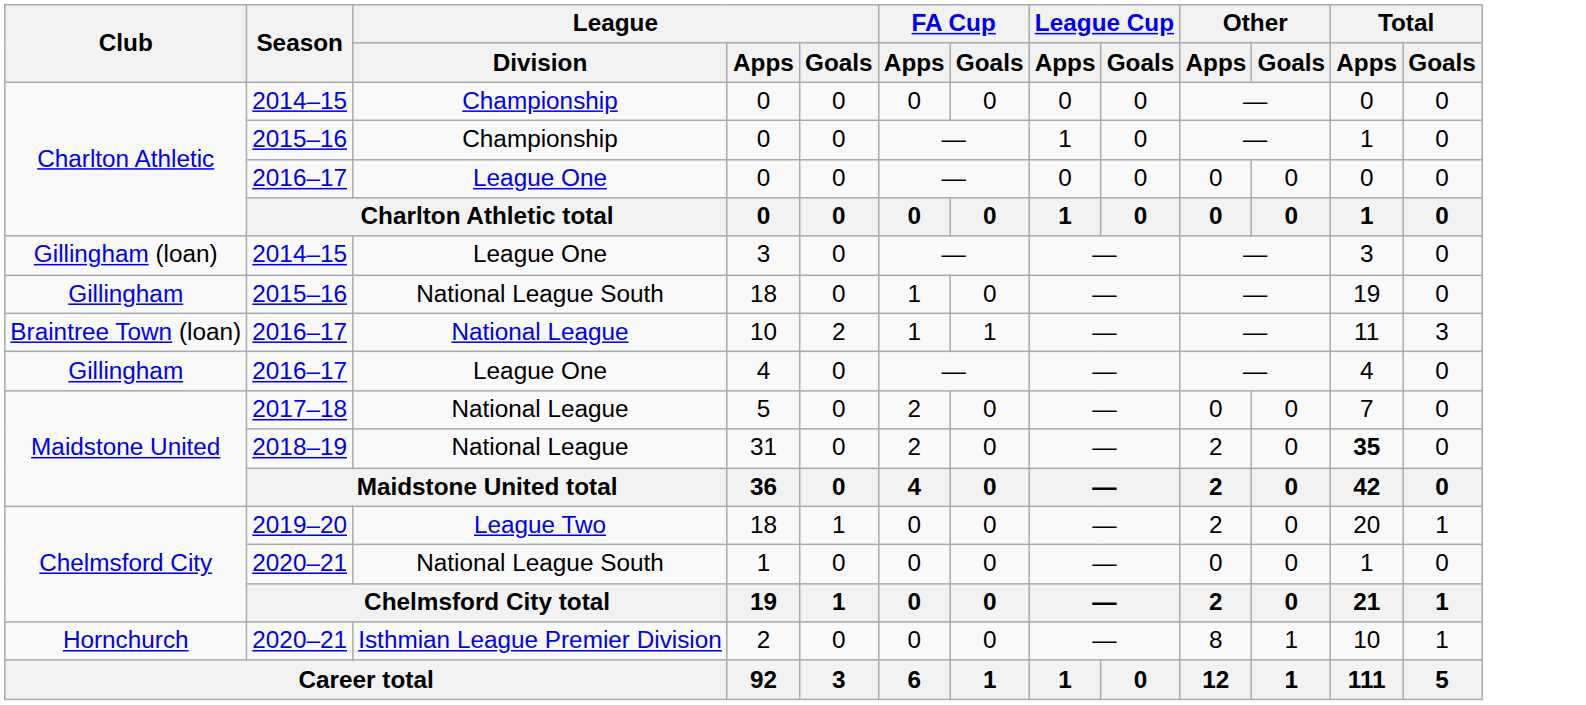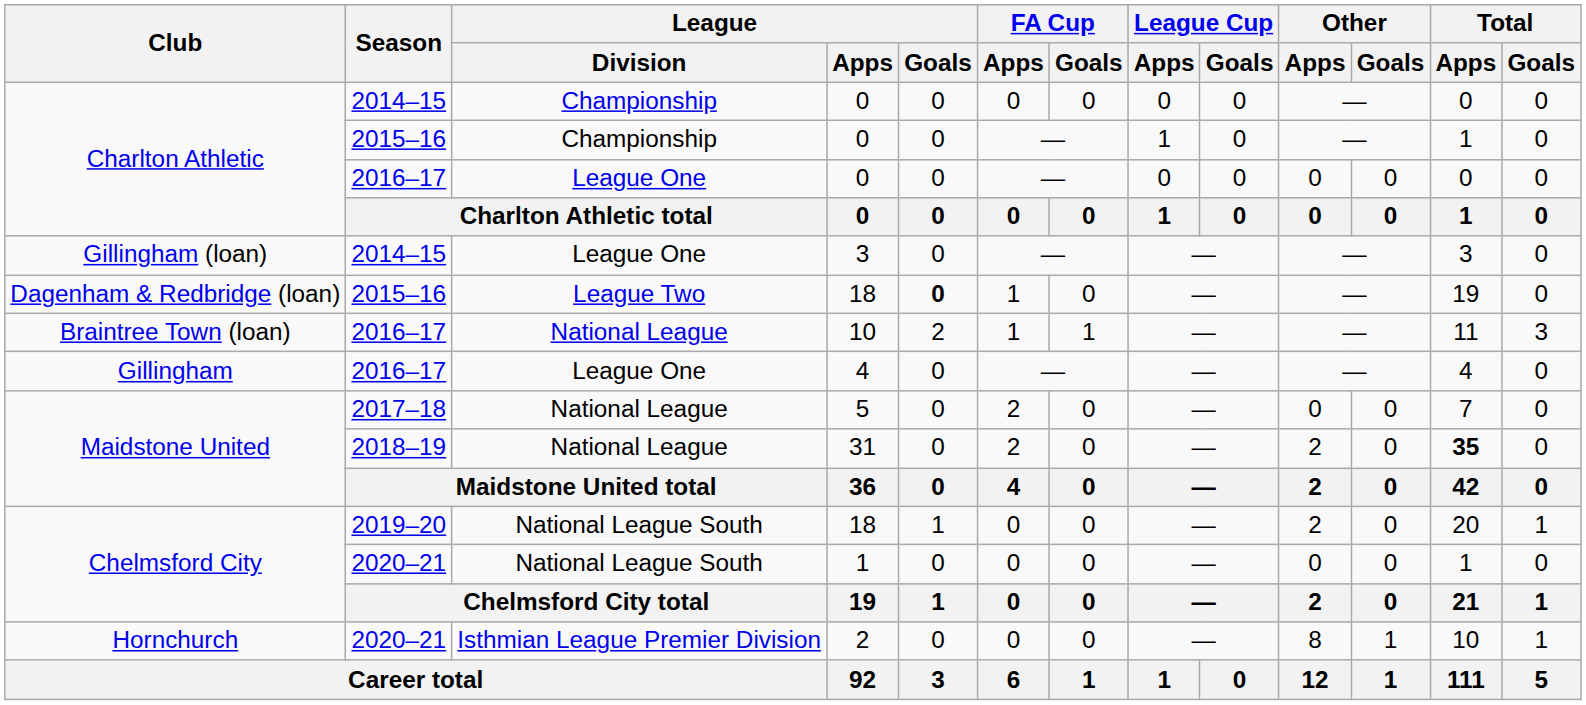2015–16 / 18 | Club: Gillingham -> Dagenham & Redbridge (loan)
2015–16 / 18 | League / Division: National League South -> League Two
2015–16 / 18 | League / Goals: normal -> bold
2019–20 / 18 | League / Division: League Two -> National League South
